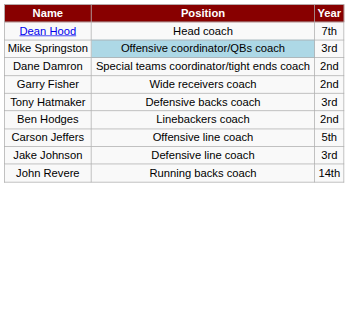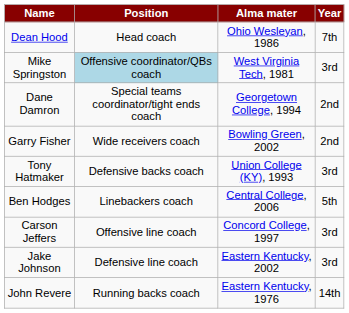+ column: Alma mater | Ohio Wesleyan, 1986 | West Virginia Tech, 1981 | Georgetown College, 1994 | Bowling Green, 2002 | Union College (KY), 1993 | Central College, 2006 | Concord College, 1997 | Eastern Kentucky, 2002 | Eastern Kentucky, 1976
Ben Hodges | Year: 2nd -> 5th
Carson Jeffers | Year: 5th -> 3rd
